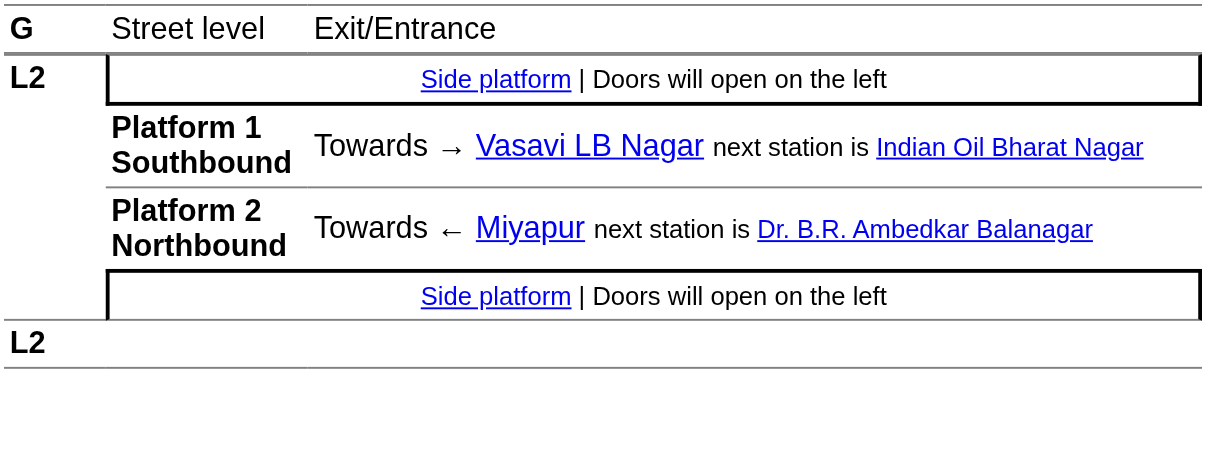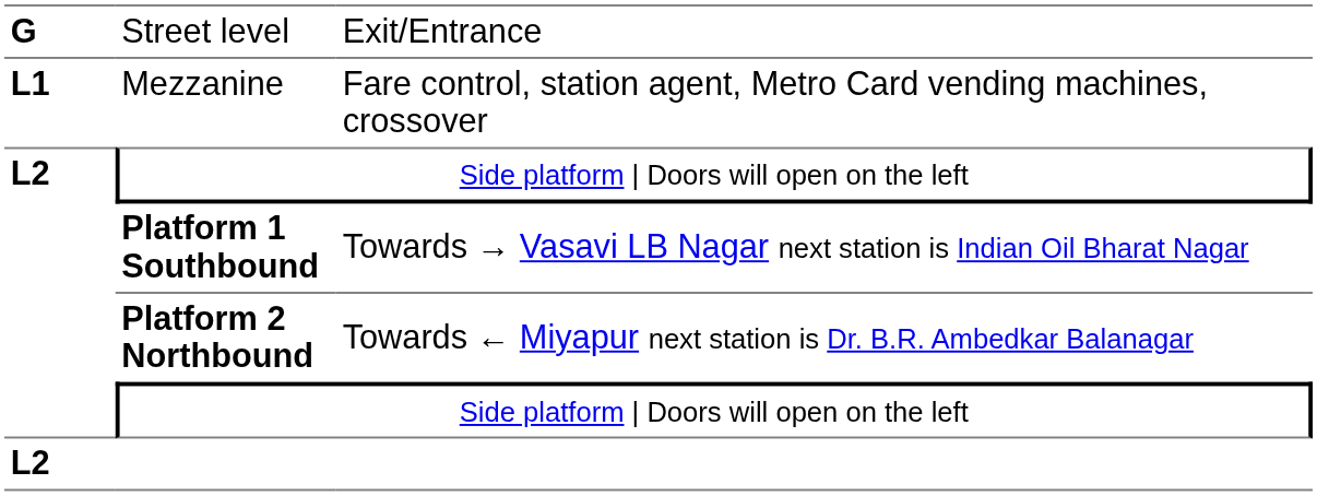+ row: L1 | Mezzanine | Fare control, station agent, Metro Card vending machines, crossover
